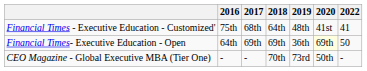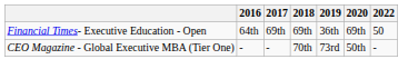- row: Financial Times - Executive Education - Customized' | 75th | 68th | 64th | 48th | 41st | 41
Financial Times- Executive Education - Open | 2020: lightyellow background -> no background
